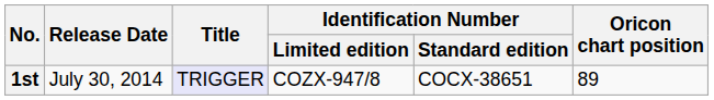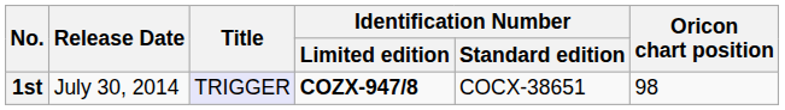1st | Identification Number / Limited edition: normal -> bold
1st | Oricon chart position: 89 -> 98
